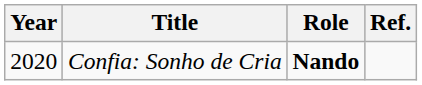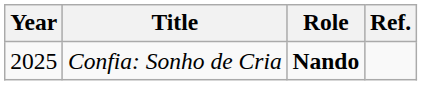Confia: Sonho de Cria | Year: 2020 -> 2025
